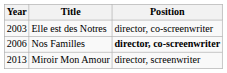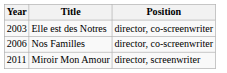Nos Familles | Position: bold -> normal
Miroir Mon Amour | Year: 2013 -> 2011
